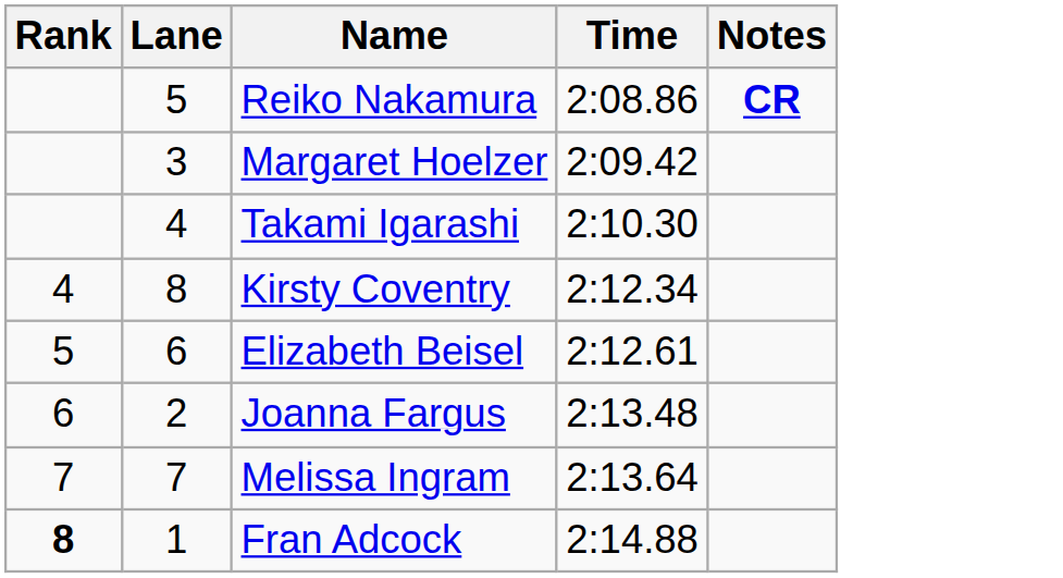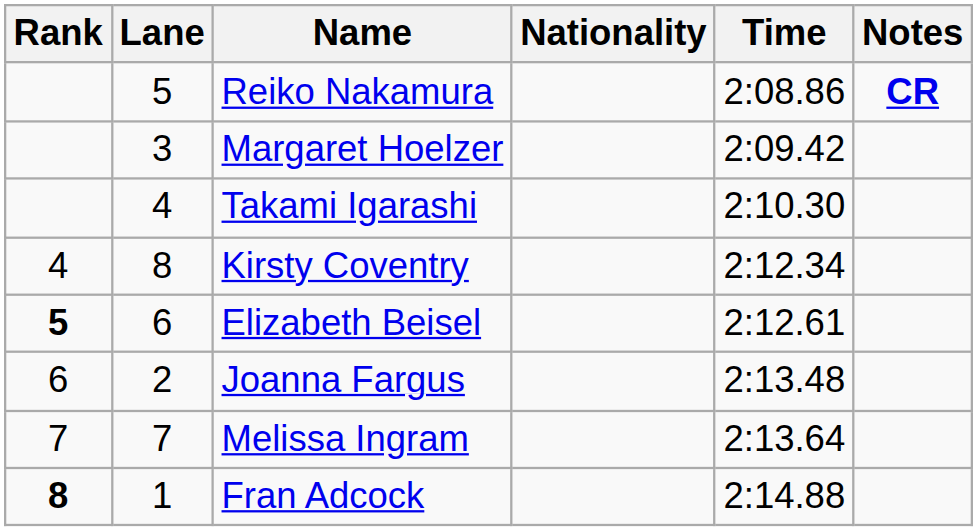+ column: Nationality
Elizabeth Beisel | Rank: normal -> bold
